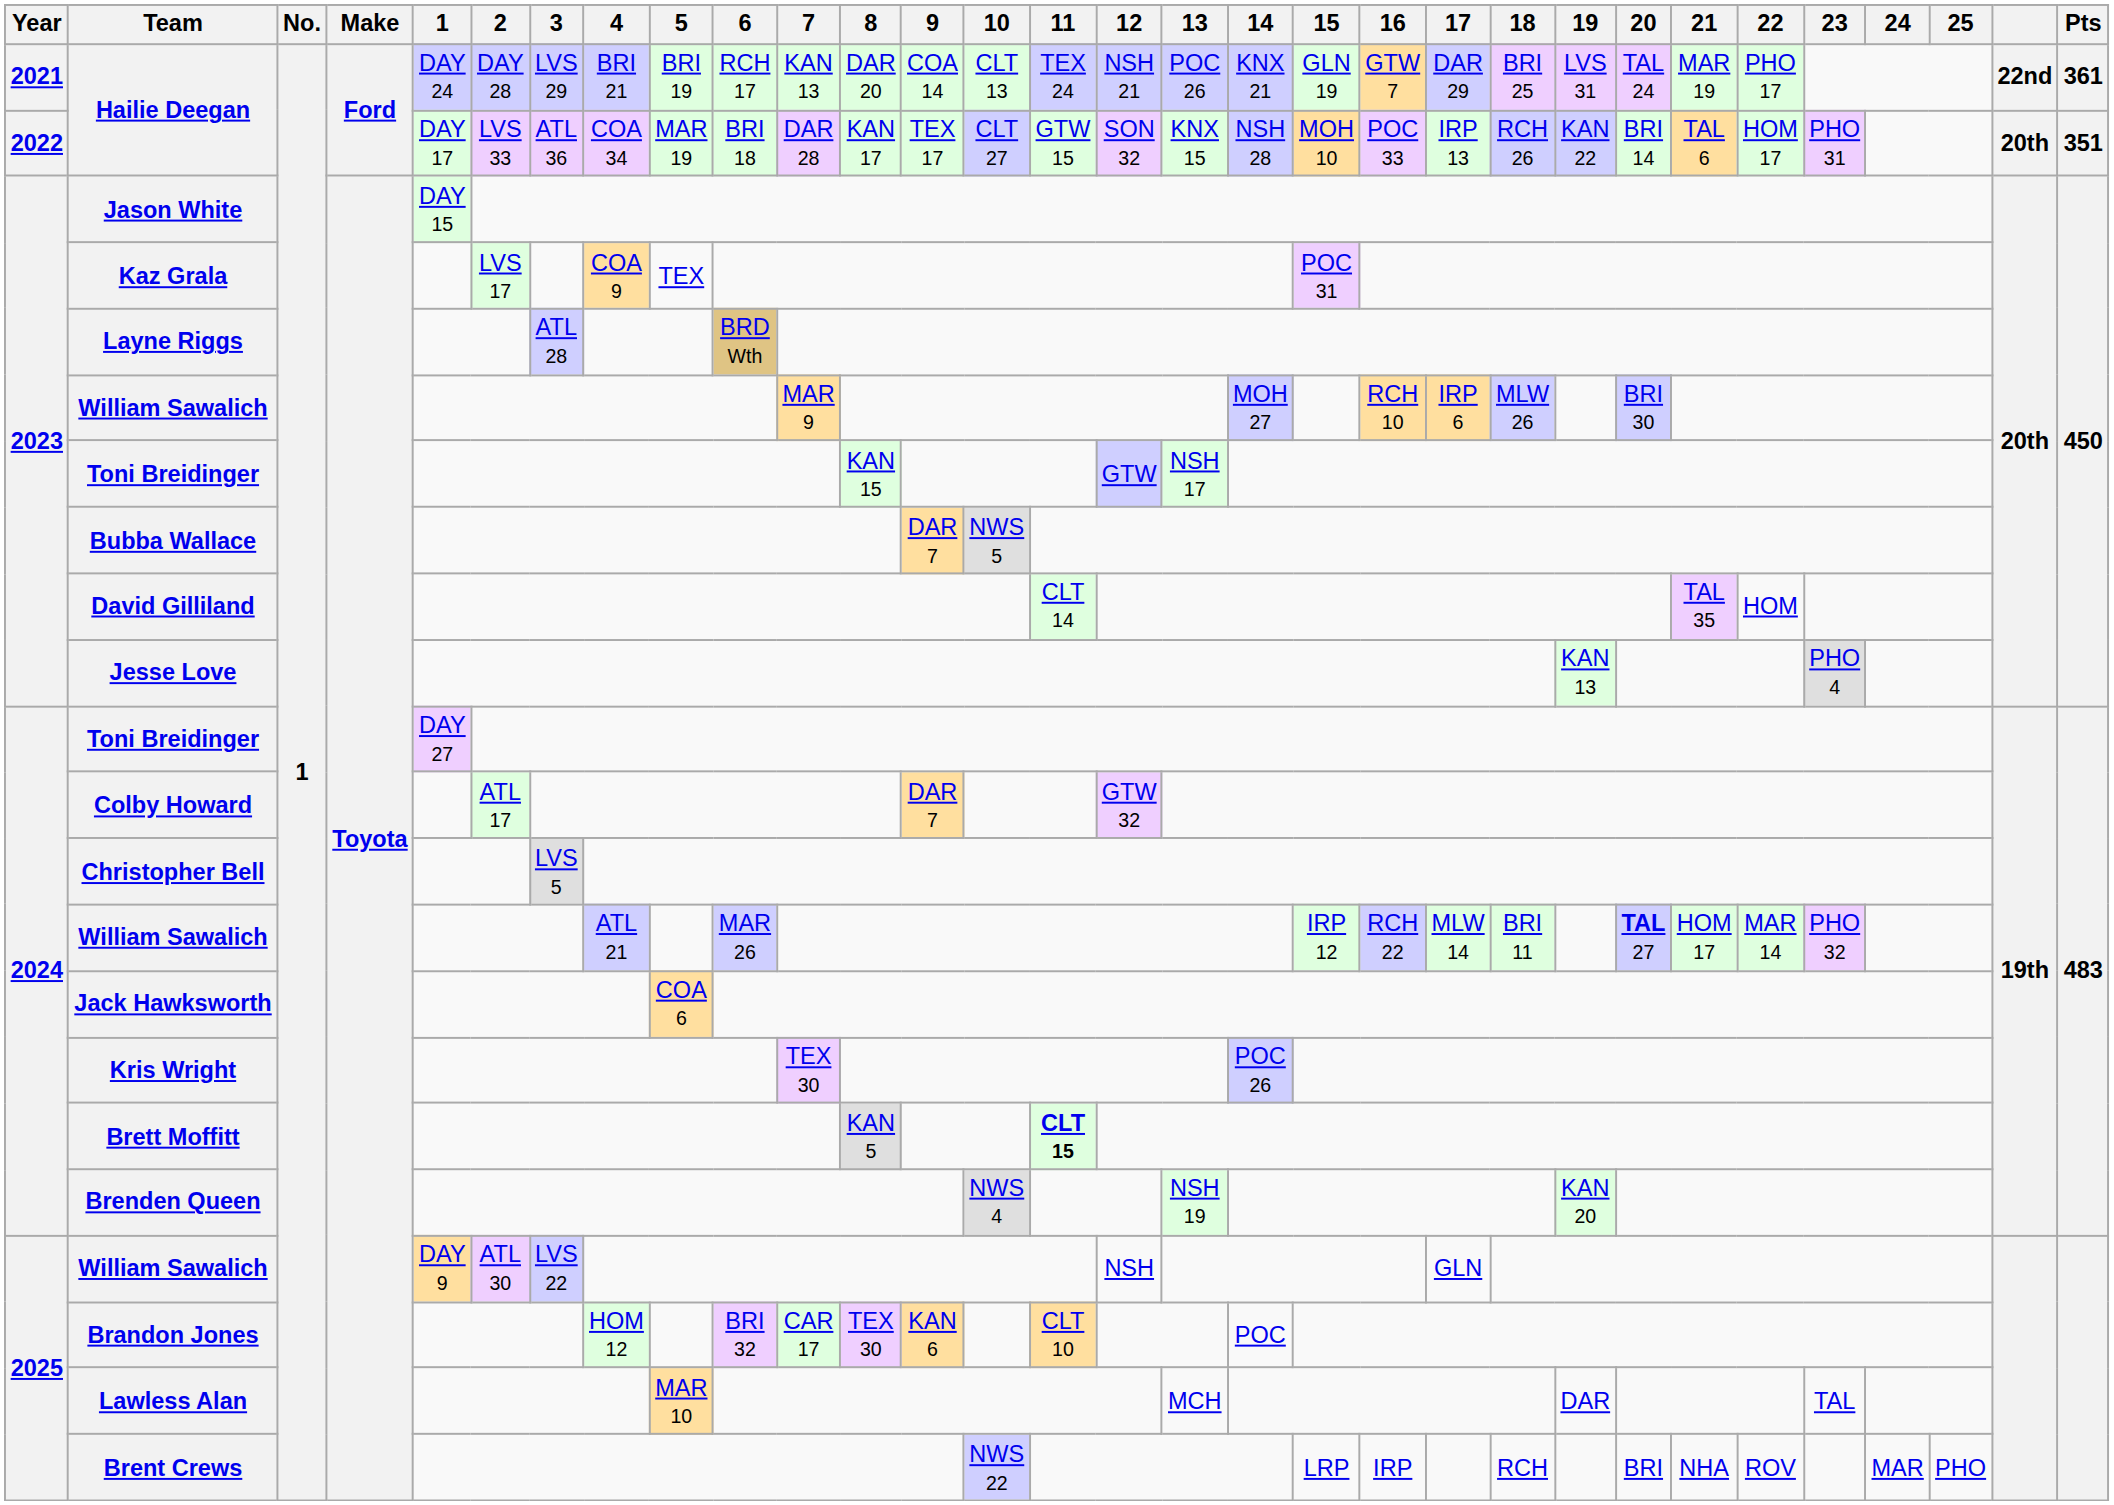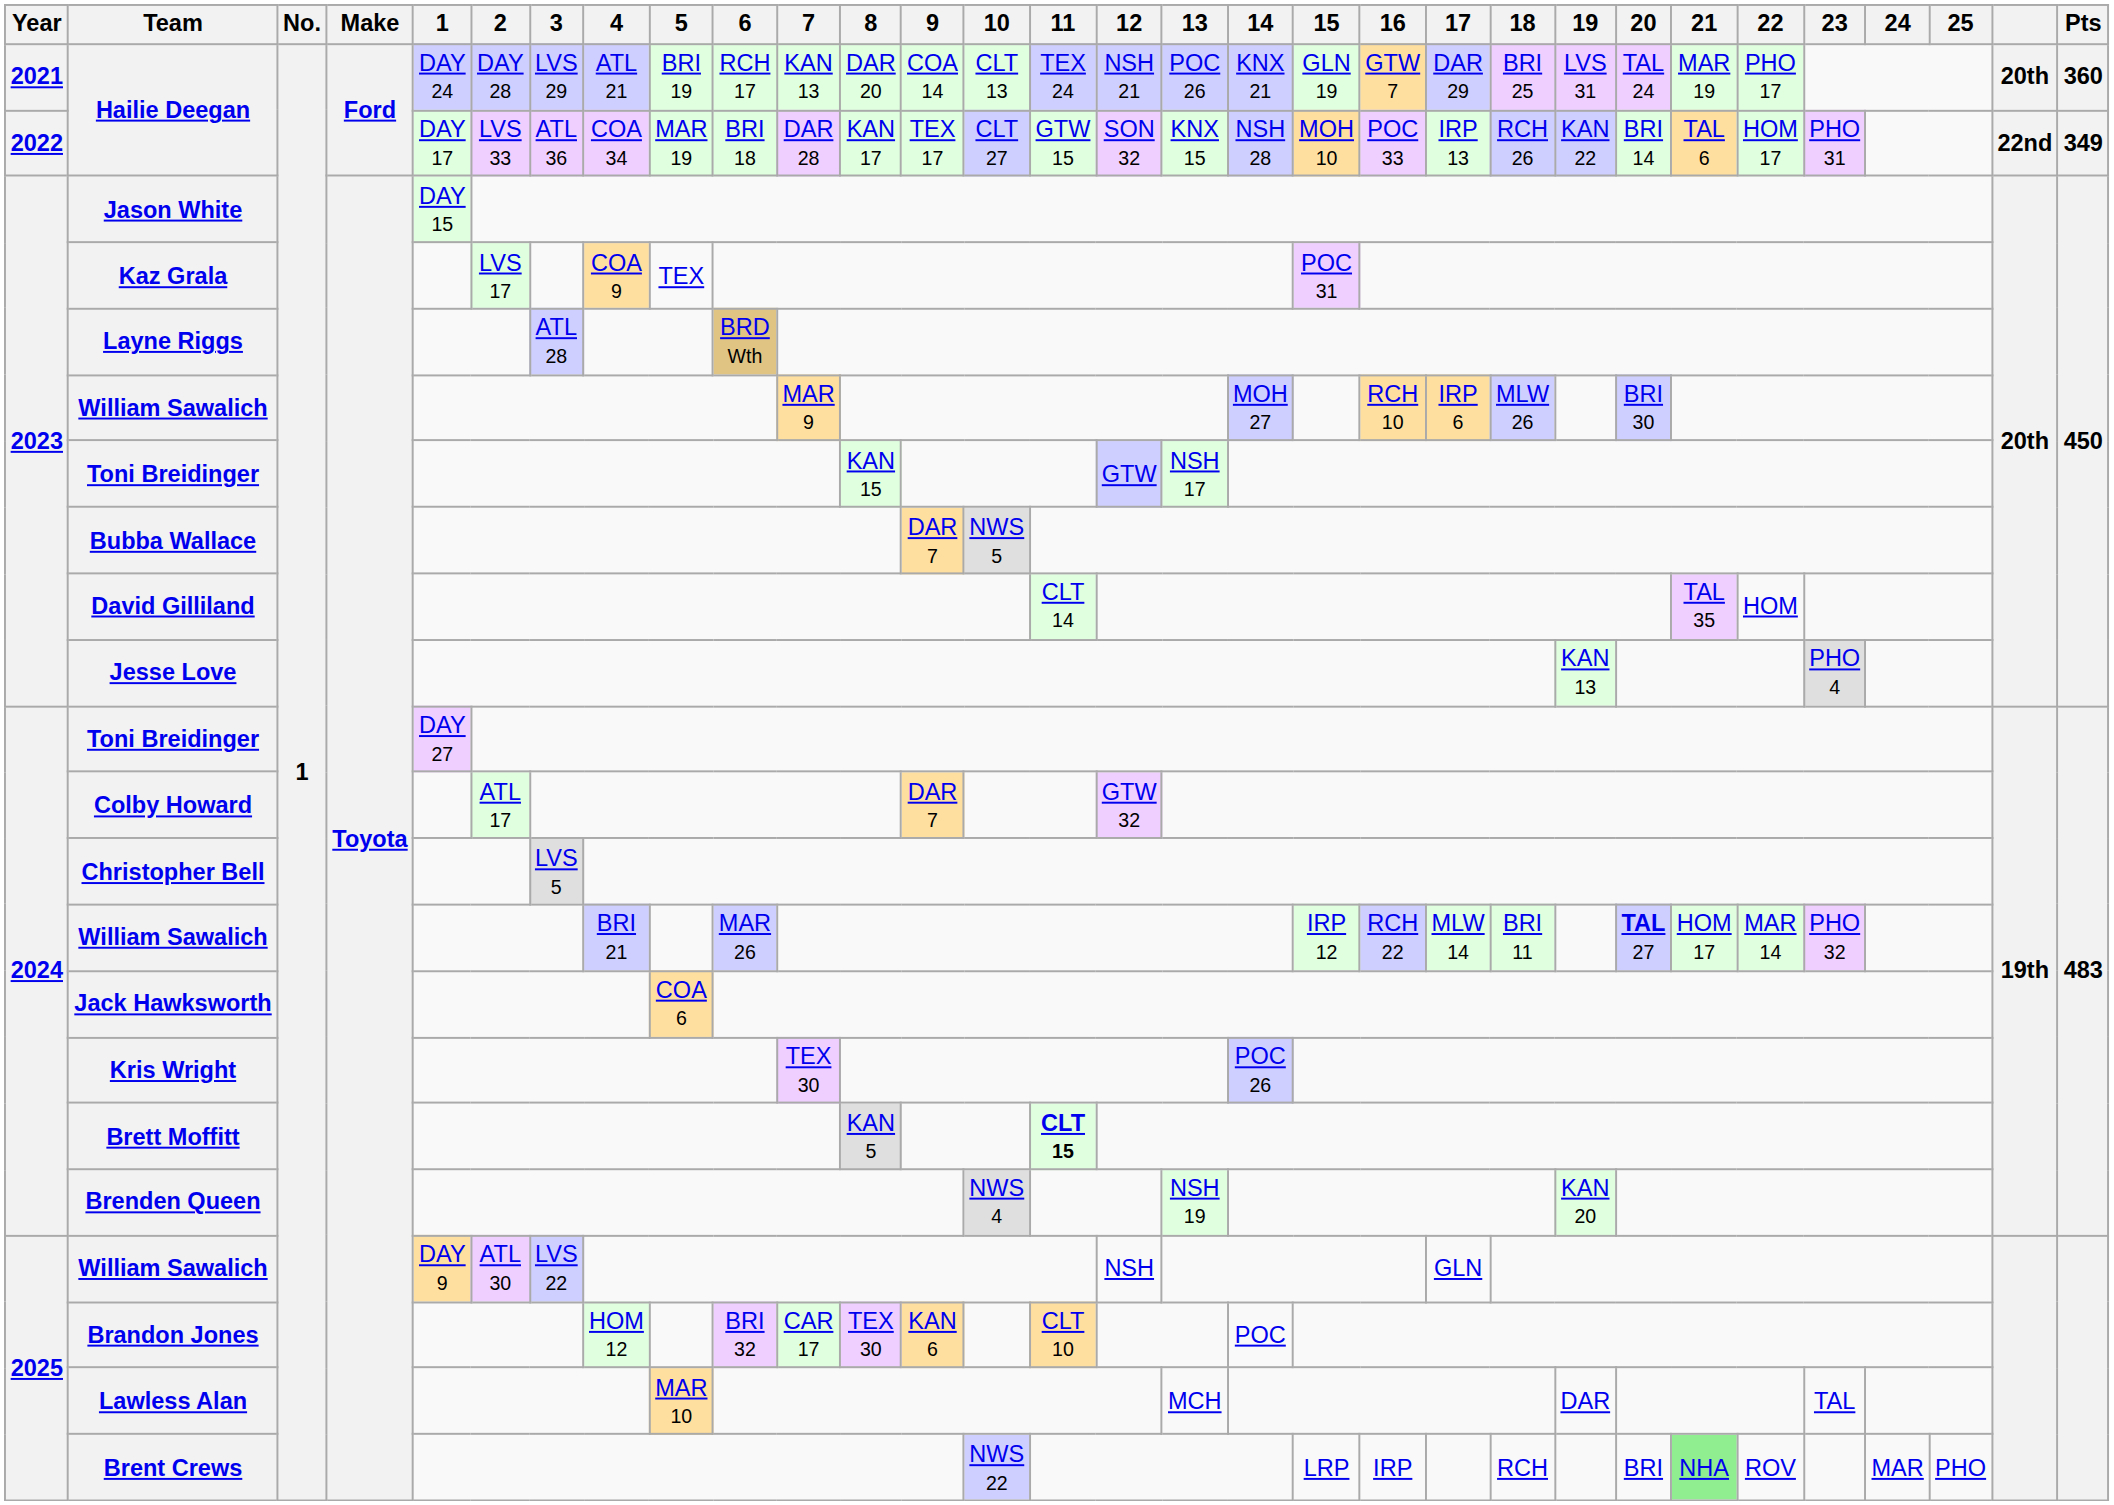2021 / Hailie Deegan | 4: BRI 21 -> ATL 21
2021 / Hailie Deegan | column 30: 22nd -> 20th
2021 / Hailie Deegan | Pts: 361 -> 360
2022 / Hailie Deegan | column 30: 20th -> 22nd
2022 / Hailie Deegan | Pts: 351 -> 349
2024 / William Sawalich | 4: ATL 21 -> BRI 21
Brent Crews | 21: no background -> lightgreen background
